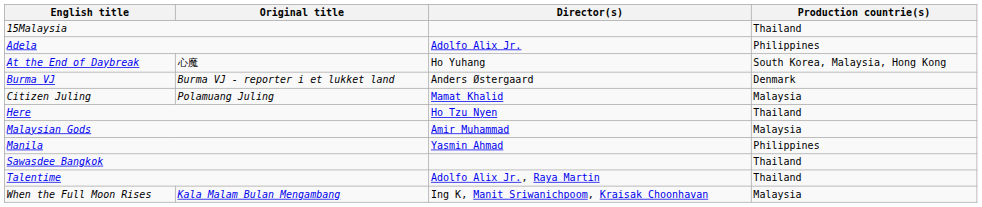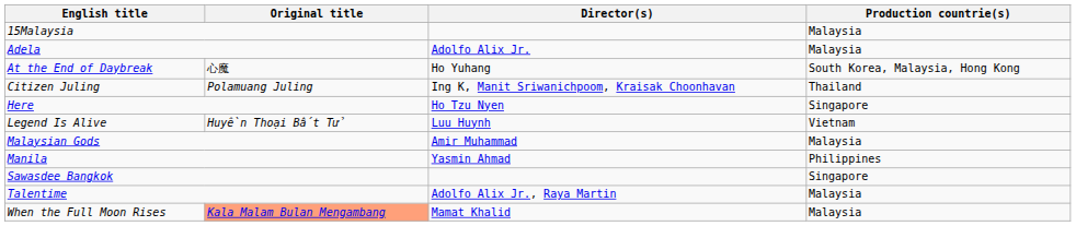15Malaysia | Production countrie(s): Thailand -> Malaysia
Adela | Production countrie(s): Philippines -> Malaysia
- row: Burma VJ | Burma VJ - reporter i et lukket land | Anders Østergaard | Denmark
Citizen Juling | Director(s): Mamat Khalid -> Ing K, Manit Sriwanichpoom, Kraisak Choonhavan
Citizen Juling | Production countrie(s): Malaysia -> Thailand
Here | Production countrie(s): Thailand -> Singapore
+ row: Legend Is Alive | Huyền Thoại Bất Tử | Luu Huynh | Vietnam
Sawasdee Bangkok | Production countrie(s): Thailand -> Singapore
Talentime | Production countrie(s): Thailand -> Malaysia
When the Full Moon Rises | Original title: no background -> lightsalmon background
When the Full Moon Rises | Director(s): Ing K, Manit Sriwanichpoom, Kraisak Choonhavan -> Mamat Khalid
